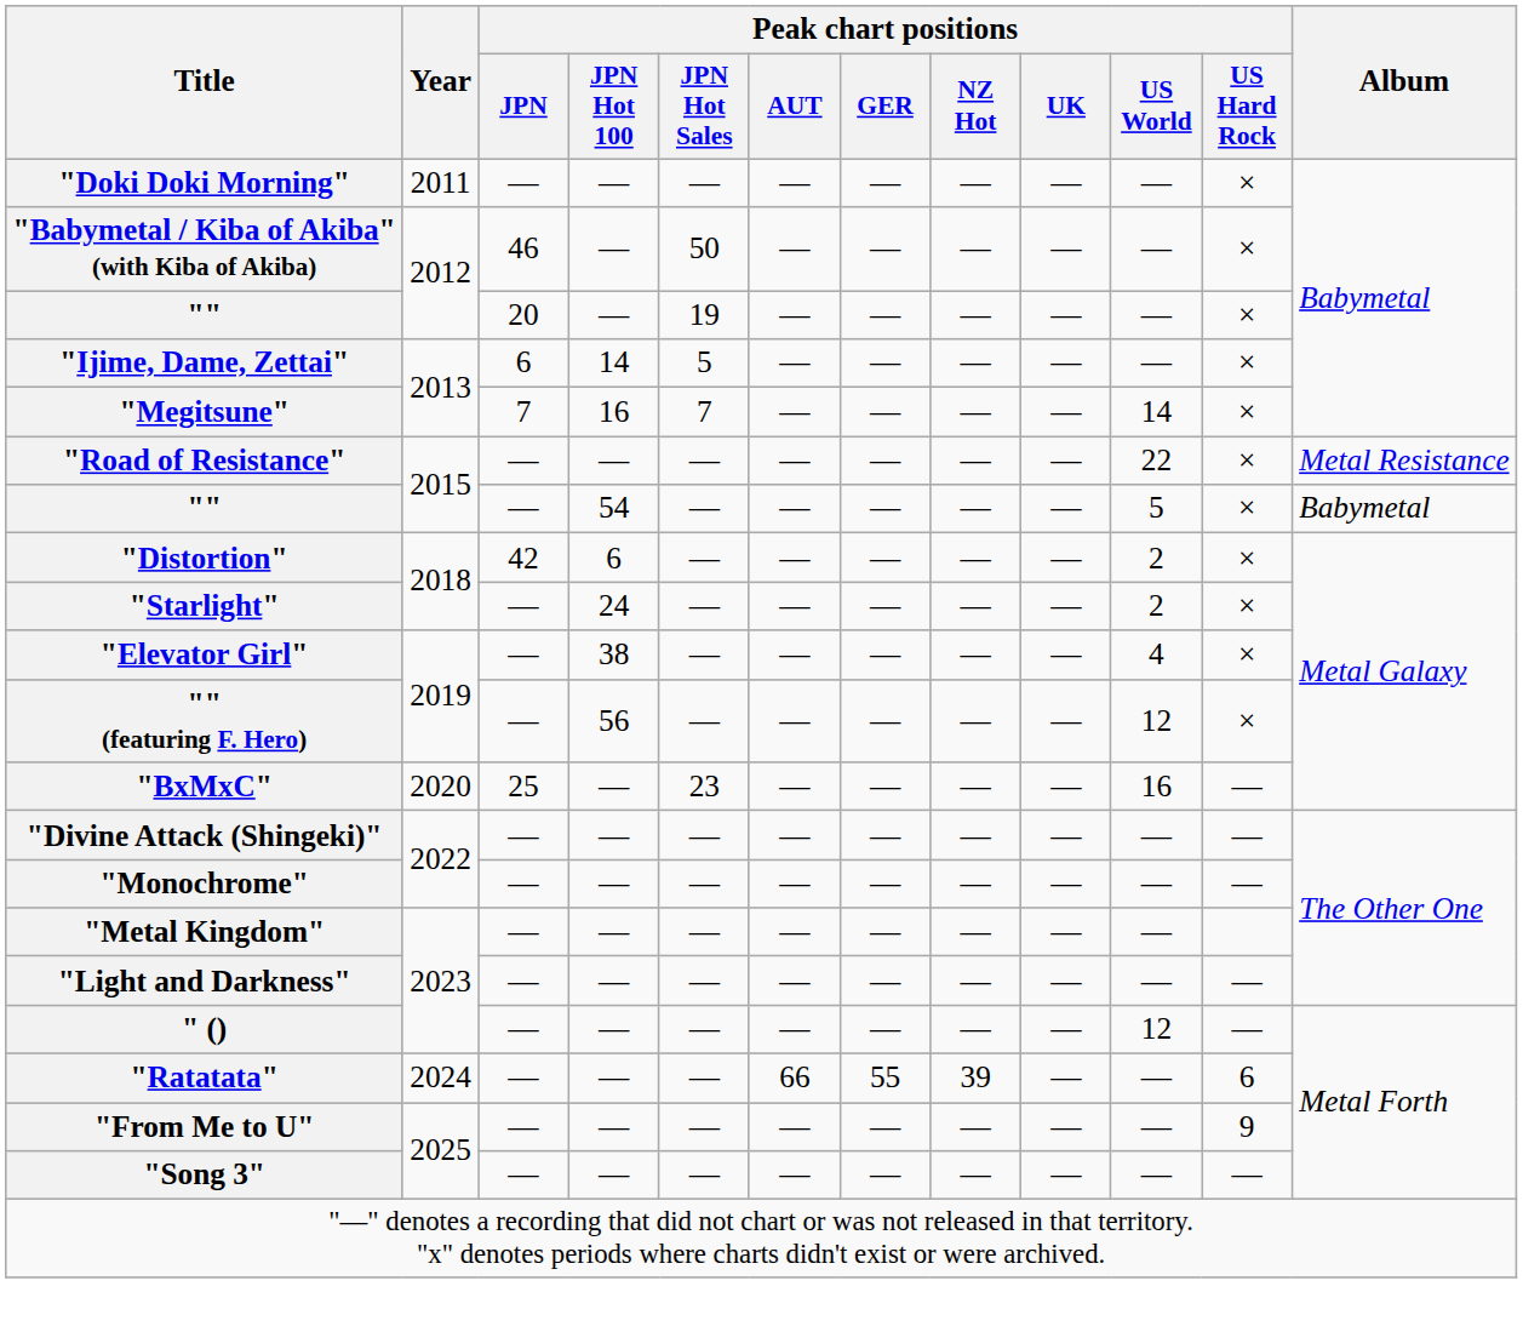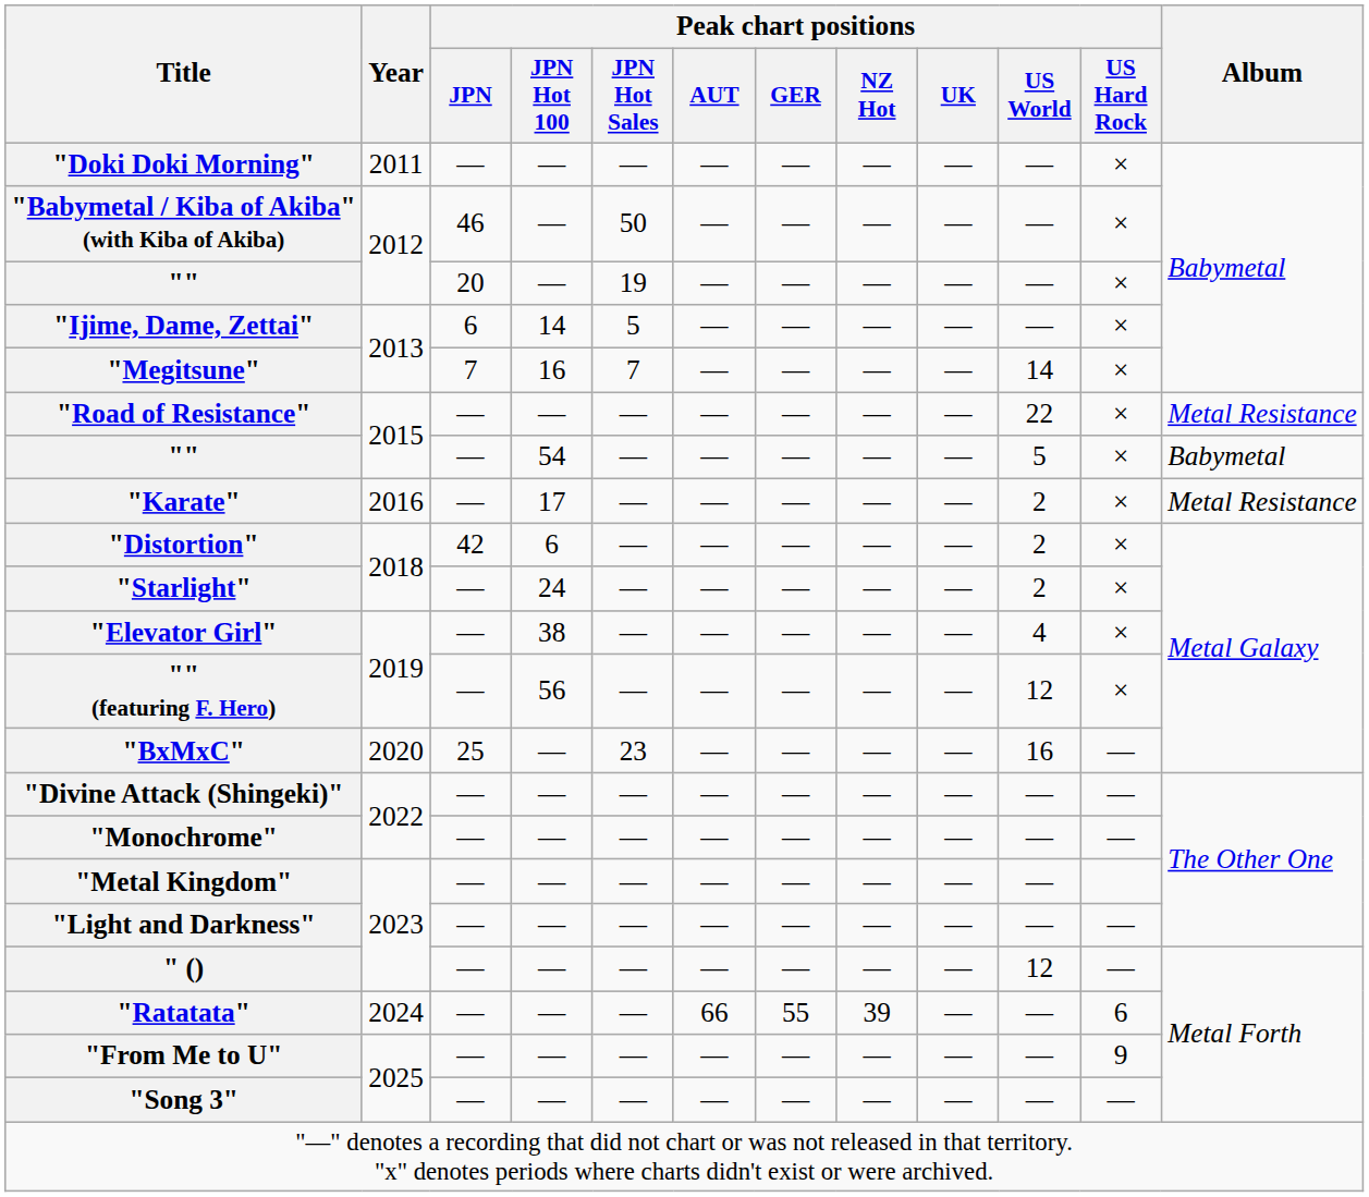+ row: "Karate" | 2016 | — | 17 | — | — | — | — | — | 2 | × | Metal Resistance
